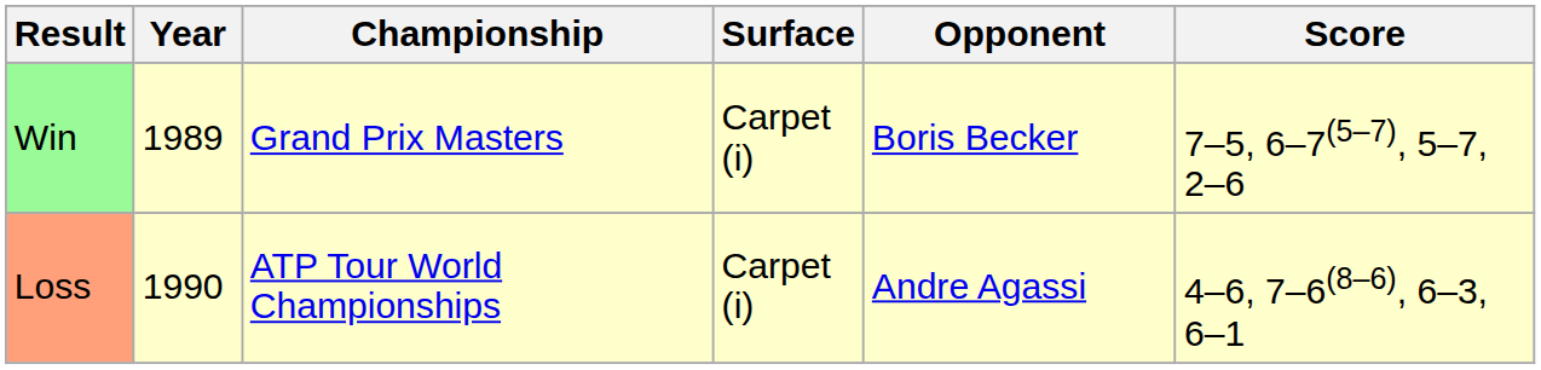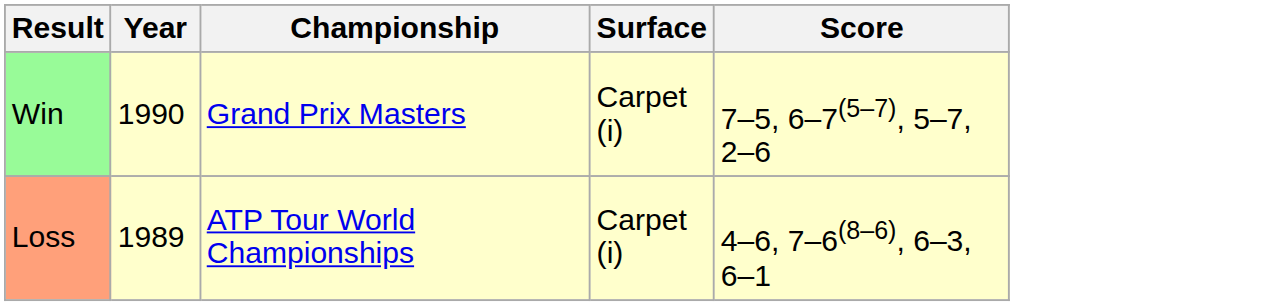- column: Opponent | Boris Becker | Andre Agassi
Win | Year: 1989 -> 1990
Loss | Year: 1990 -> 1989
